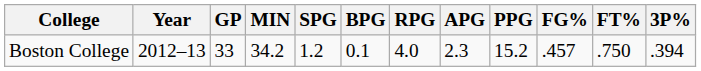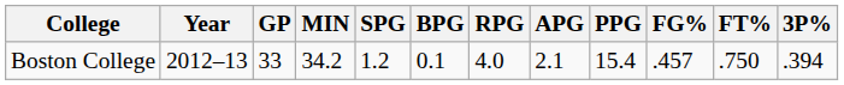Boston College | APG: 2.3 -> 2.1
Boston College | PPG: 15.2 -> 15.4
